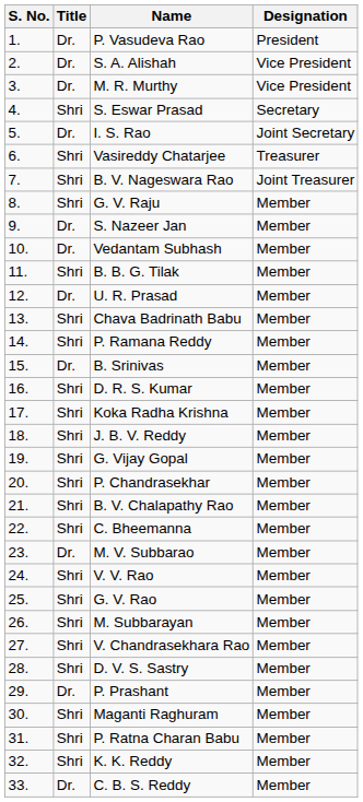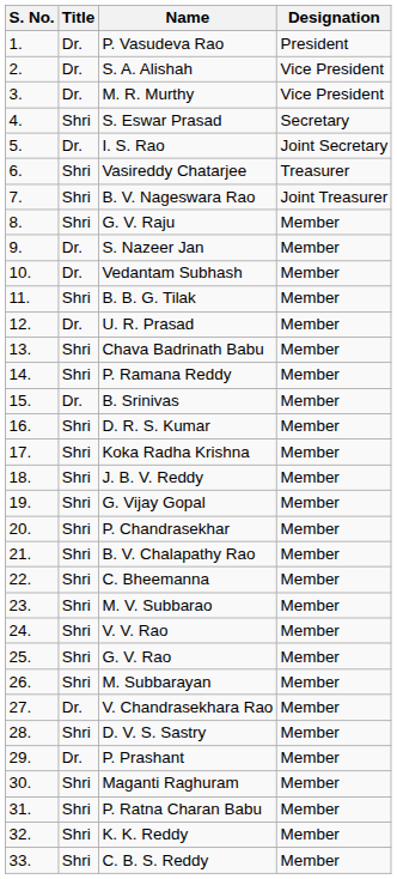M. V. Subbarao | Title: Dr. -> Shri
V. Chandrasekhara Rao | Title: Shri -> Dr.
C. B. S. Reddy | Title: Dr. -> Shri
